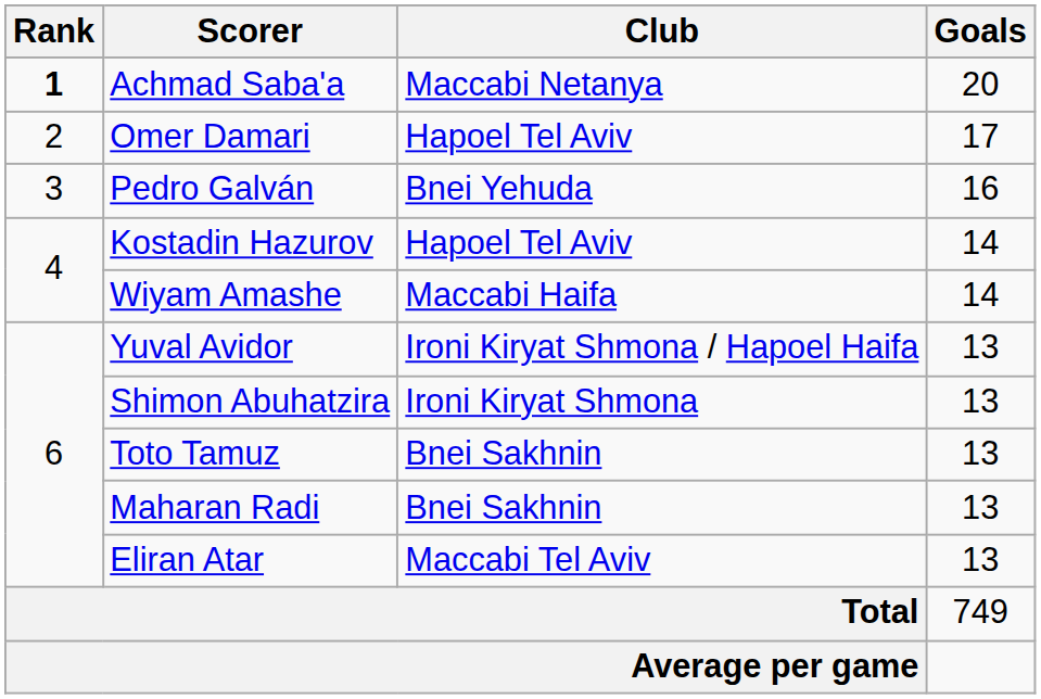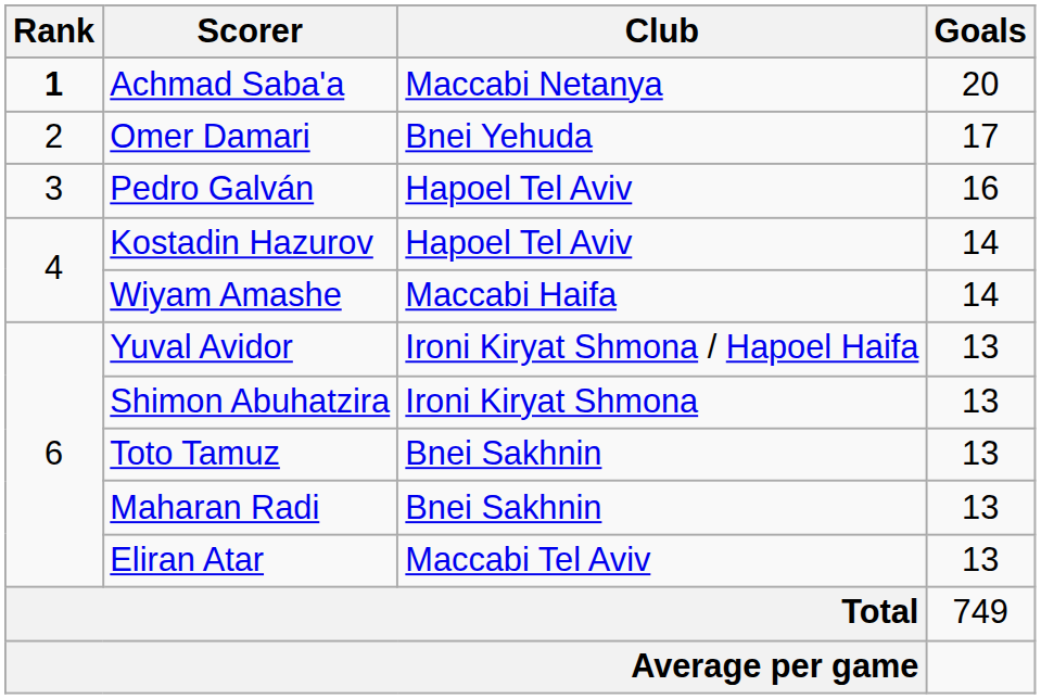Omer Damari | Club: Hapoel Tel Aviv -> Bnei Yehuda
Pedro Galván | Club: Bnei Yehuda -> Hapoel Tel Aviv
